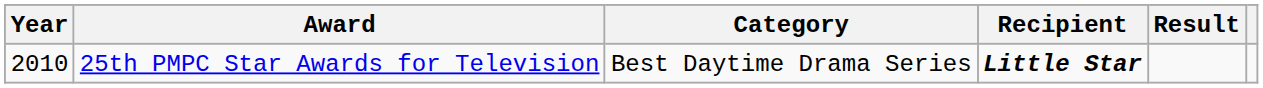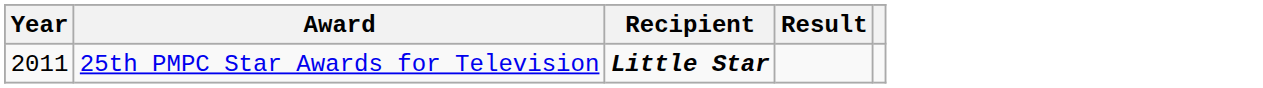- column: Category | Best Daytime Drama Series
25th PMPC Star Awards for Television | Year: 2010 -> 2011
